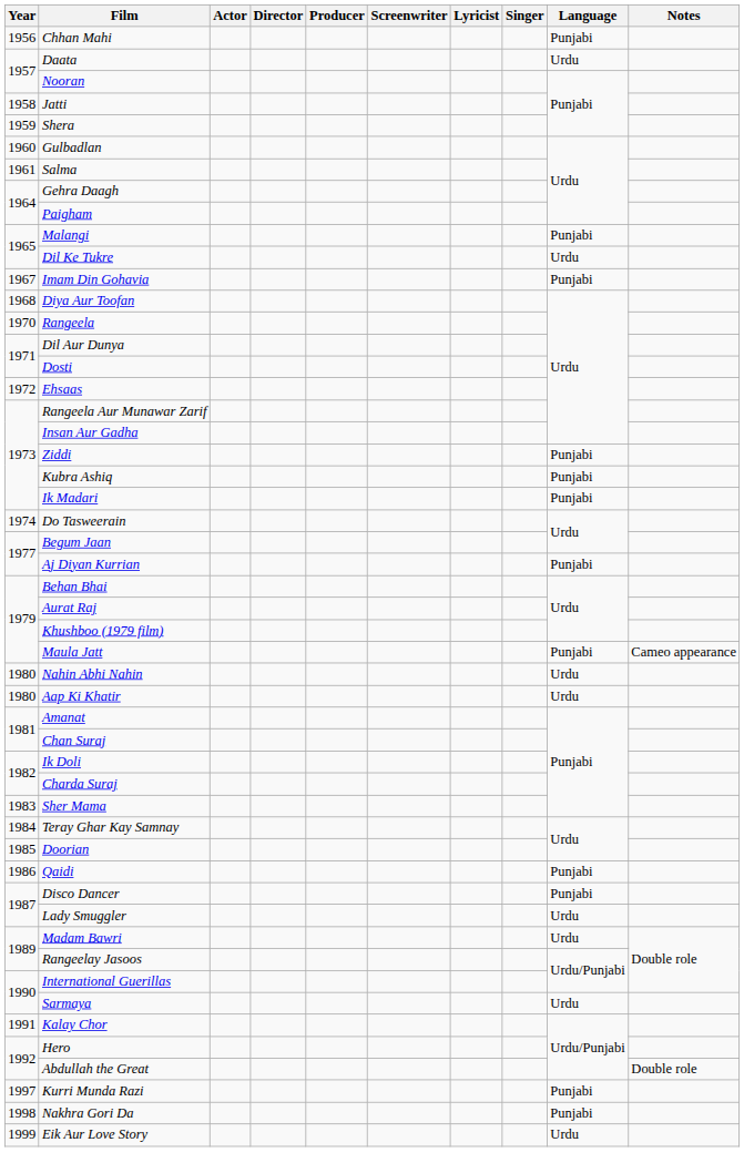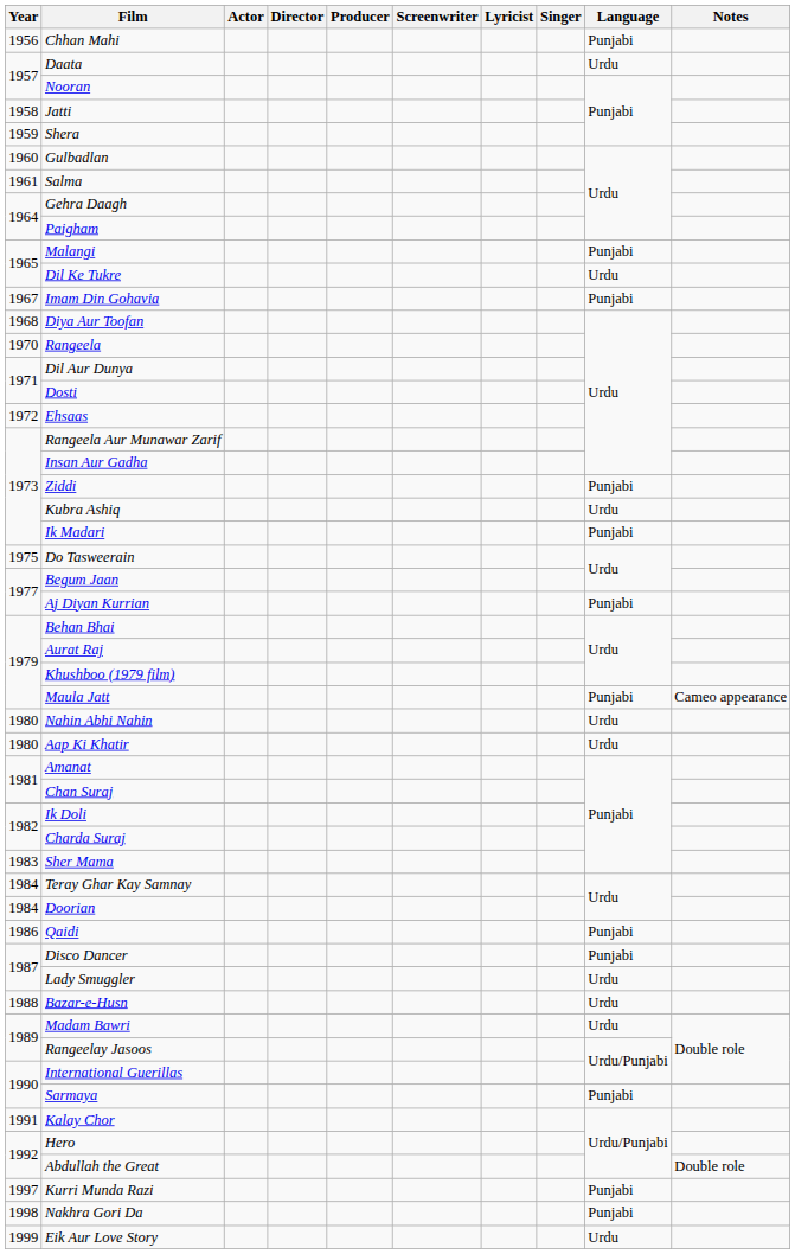Kubra Ashiq | Language: Punjabi -> Urdu
Do Tasweerain | Year: 1974 -> 1975
Doorian | Year: 1985 -> 1984
+ row: 1988 | Bazar-e-Husn | Urdu
Sarmaya | Language: Urdu -> Punjabi
